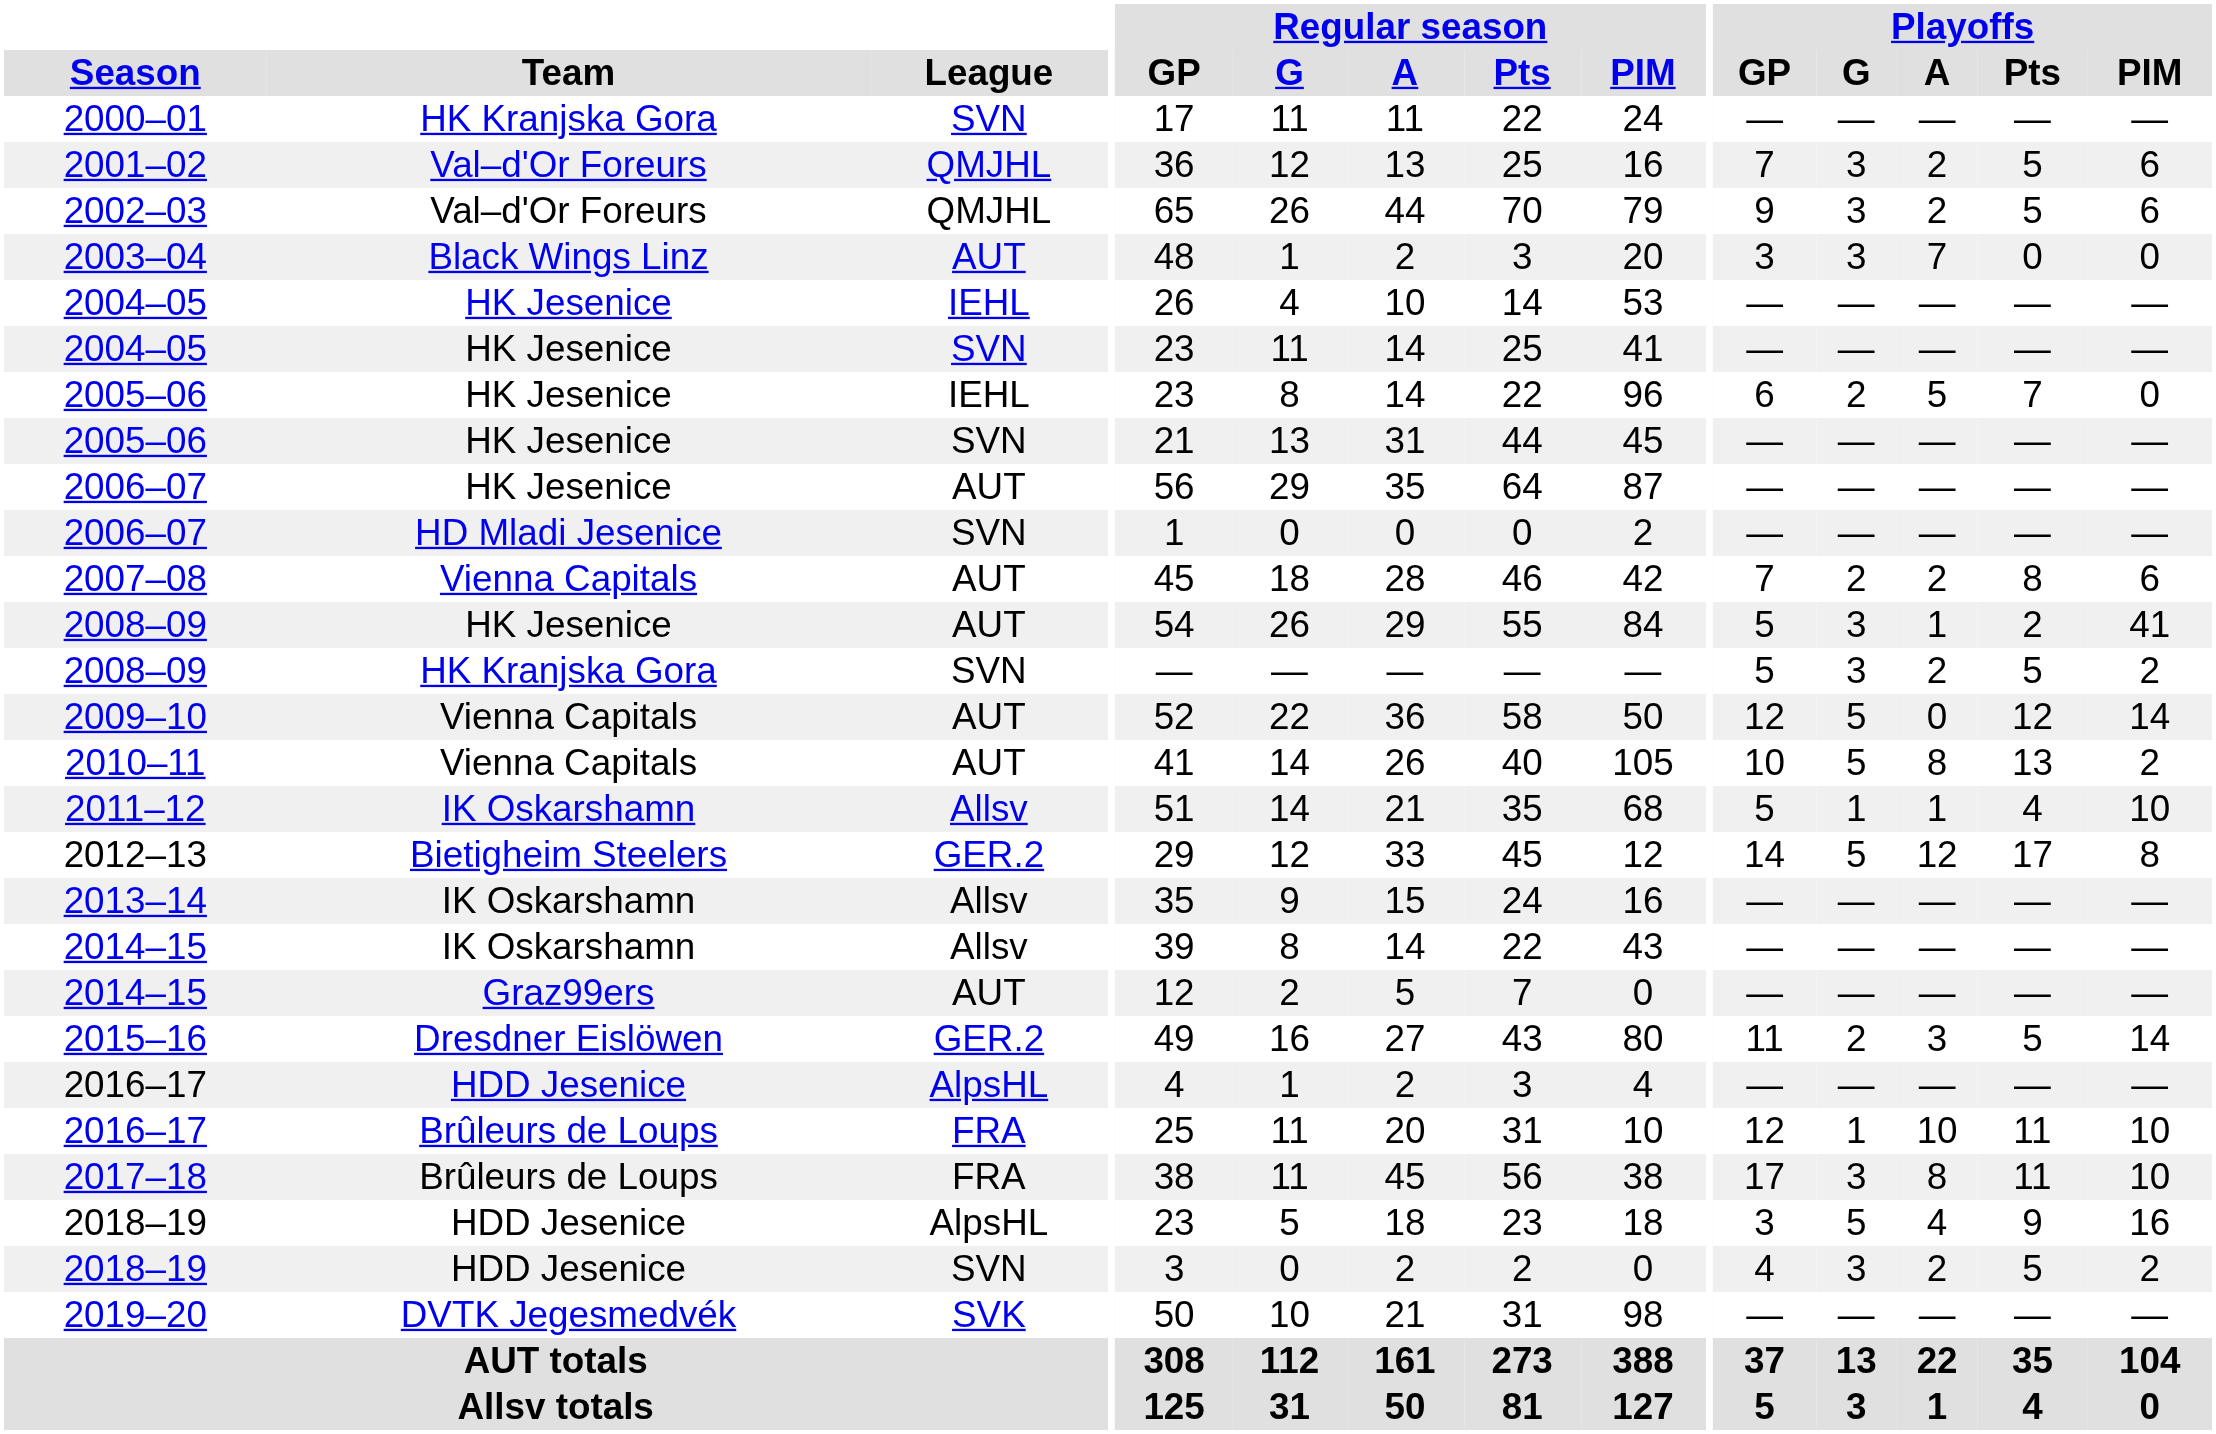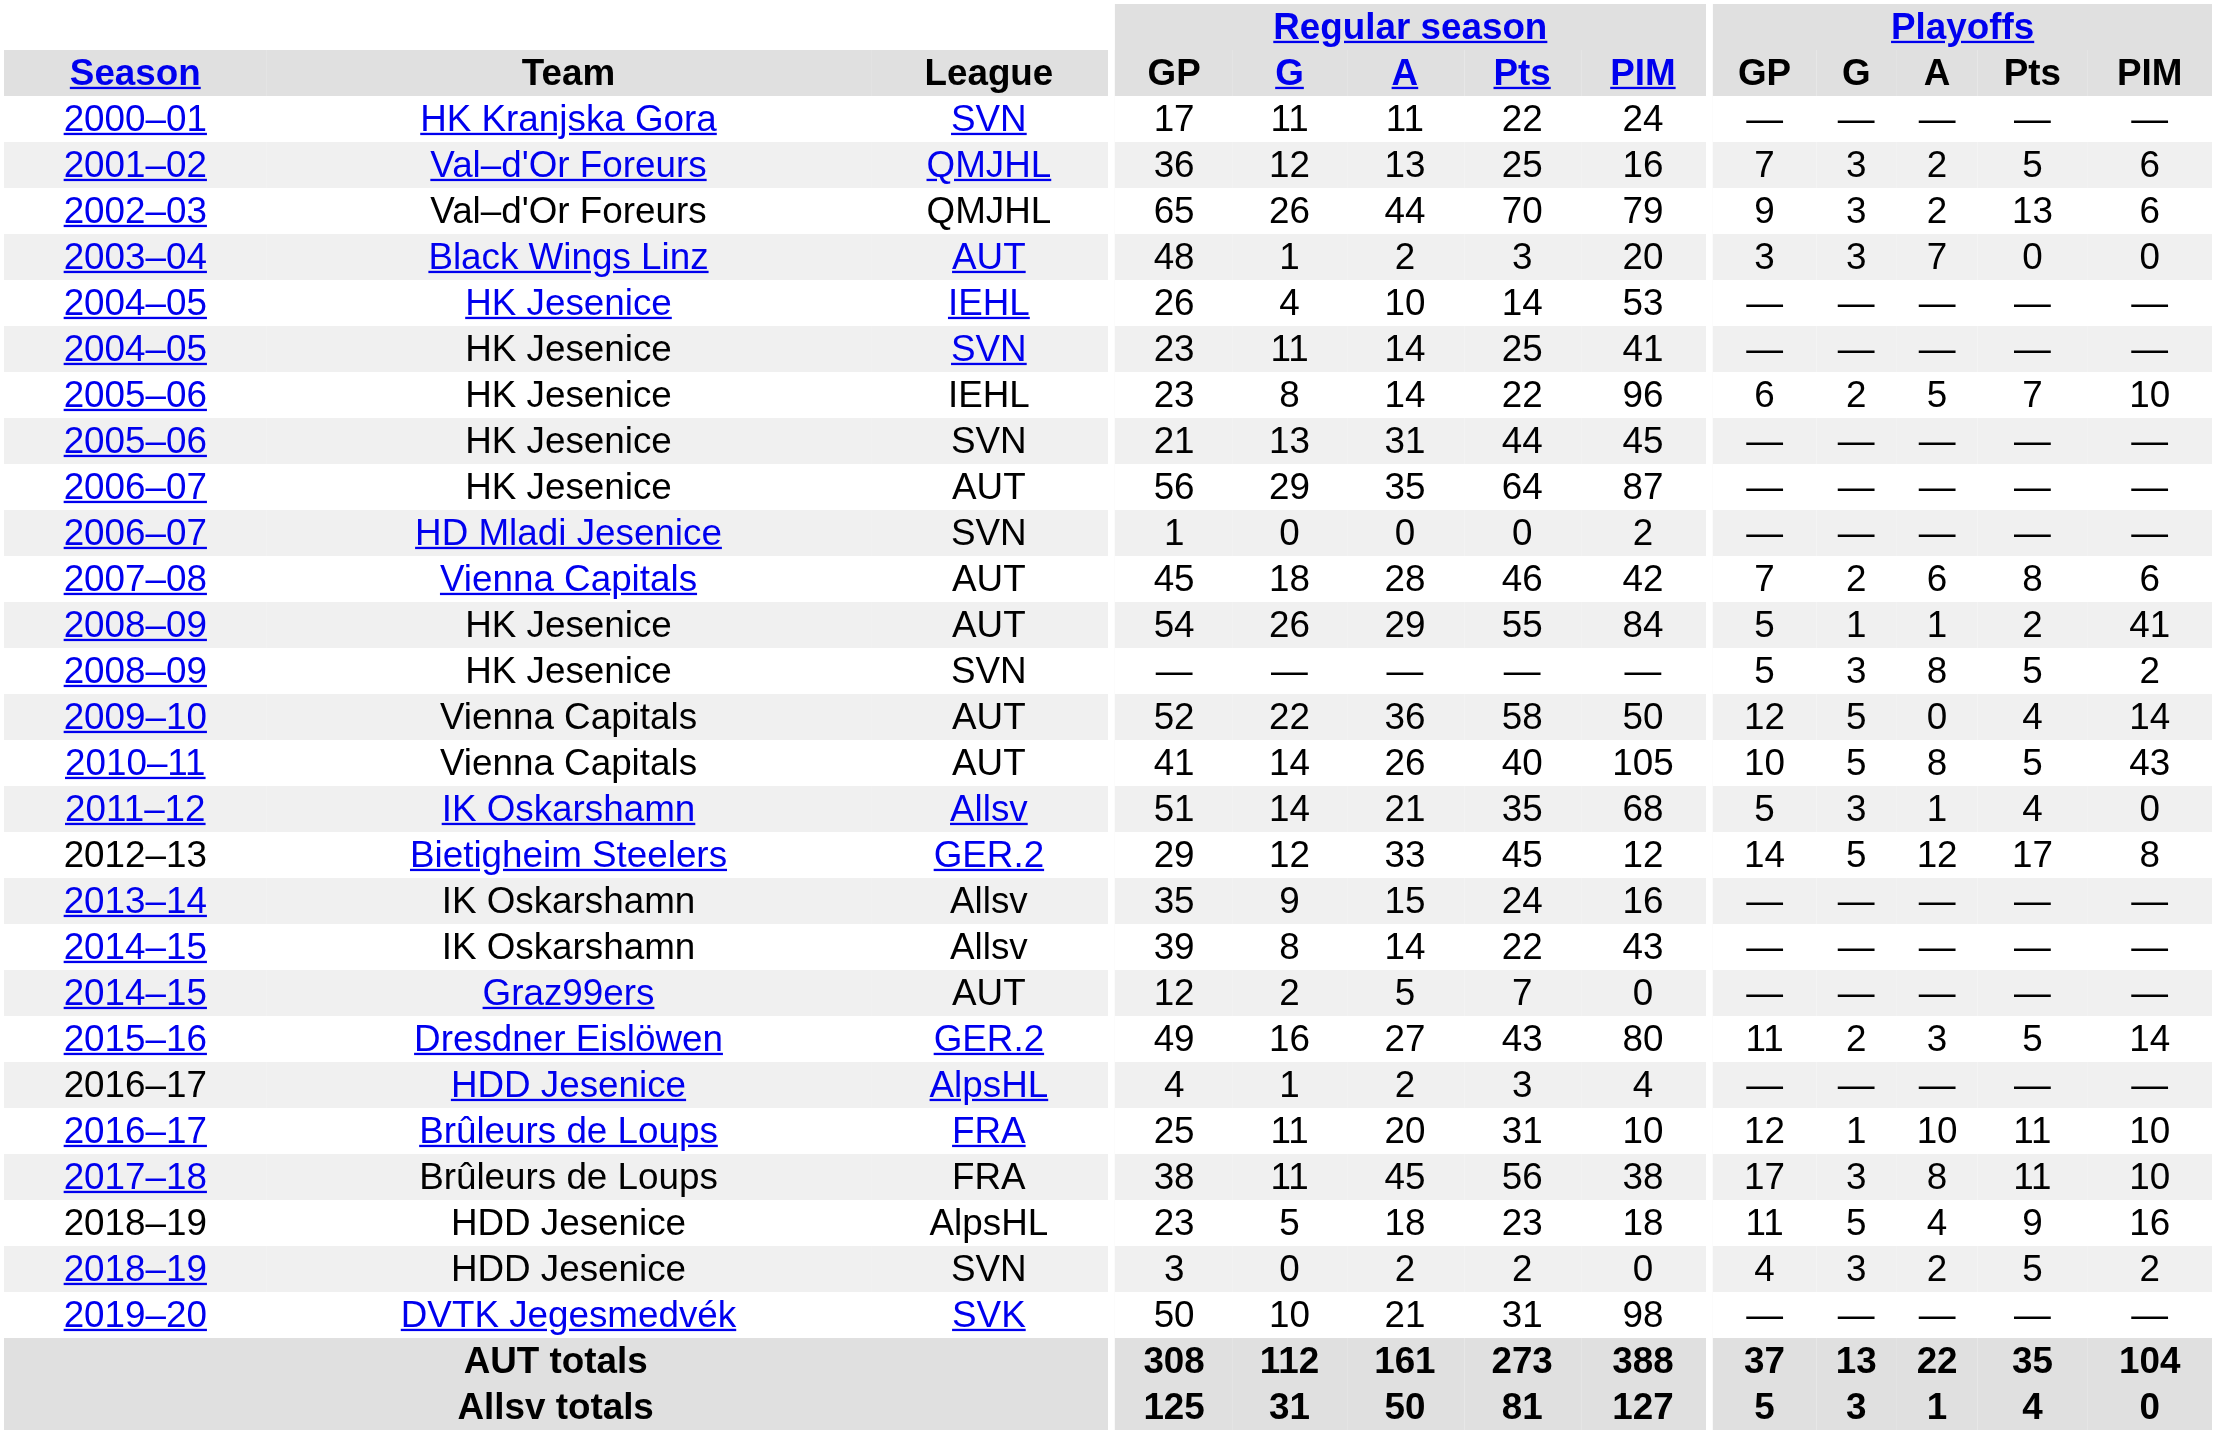2002–03 | Playoffs / Pts: 5 -> 13
2005–06 / IEHL | Playoffs / PIM: 0 -> 10
2007–08 | Playoffs / A: 2 -> 6
2008–09 / AUT | Playoffs / G: 3 -> 1
2008–09 / SVN | Team: HK Kranjska Gora -> HK Jesenice
2008–09 / SVN | Playoffs / A: 2 -> 8
2009–10 | Playoffs / Pts: 12 -> 4
2010–11 | Playoffs / Pts: 13 -> 5
2010–11 | Playoffs / PIM: 2 -> 43
2011–12 | Playoffs / G: 1 -> 3
2011–12 | Playoffs / PIM: 10 -> 0
2018–19 / AlpsHL | Playoffs / GP: 3 -> 11
